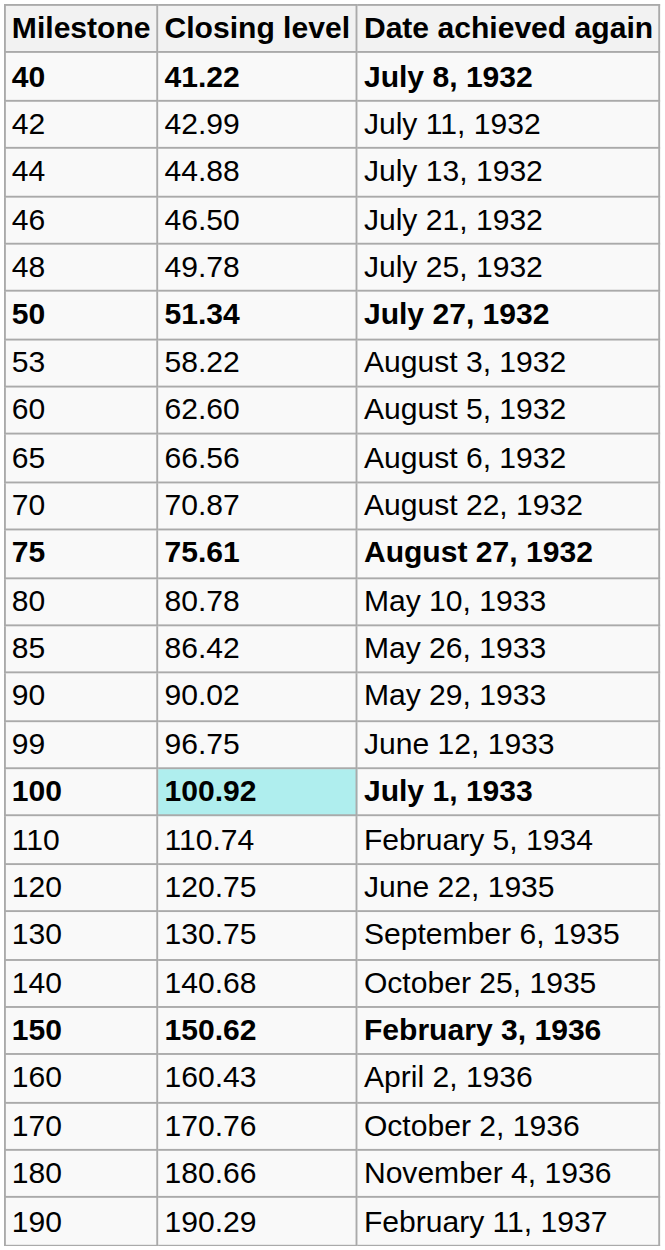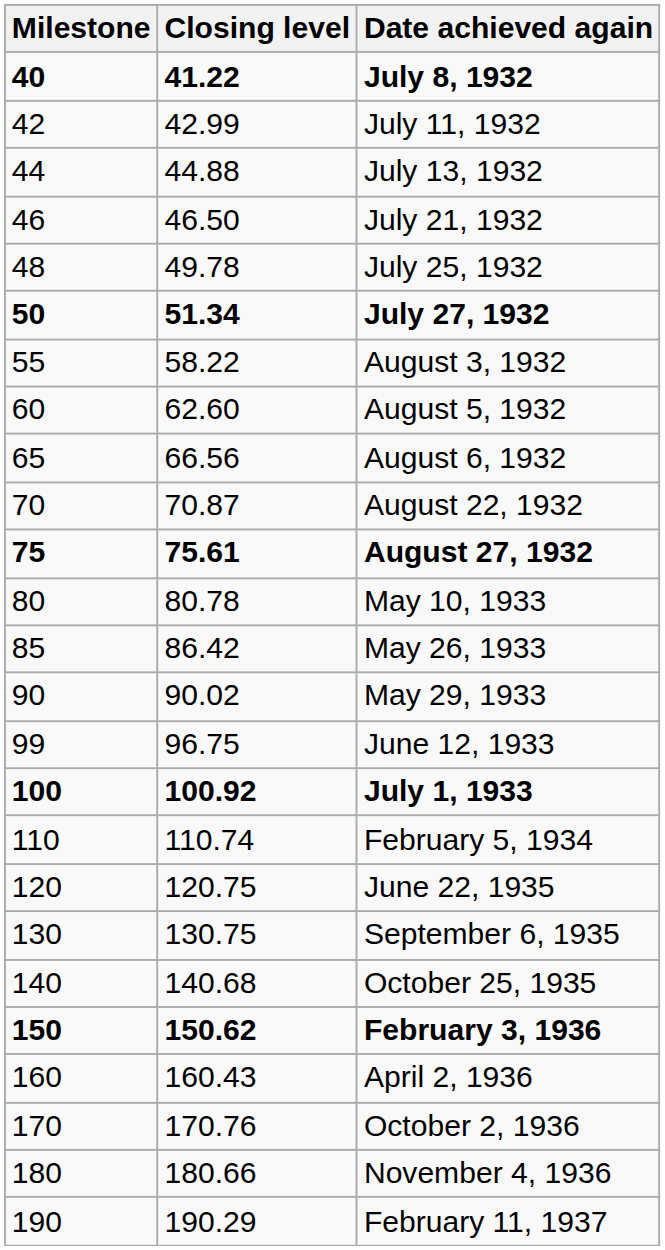August 3, 1932 | Milestone: 53 -> 55
July 1, 1933 | Closing level: paleturquoise background -> no background
